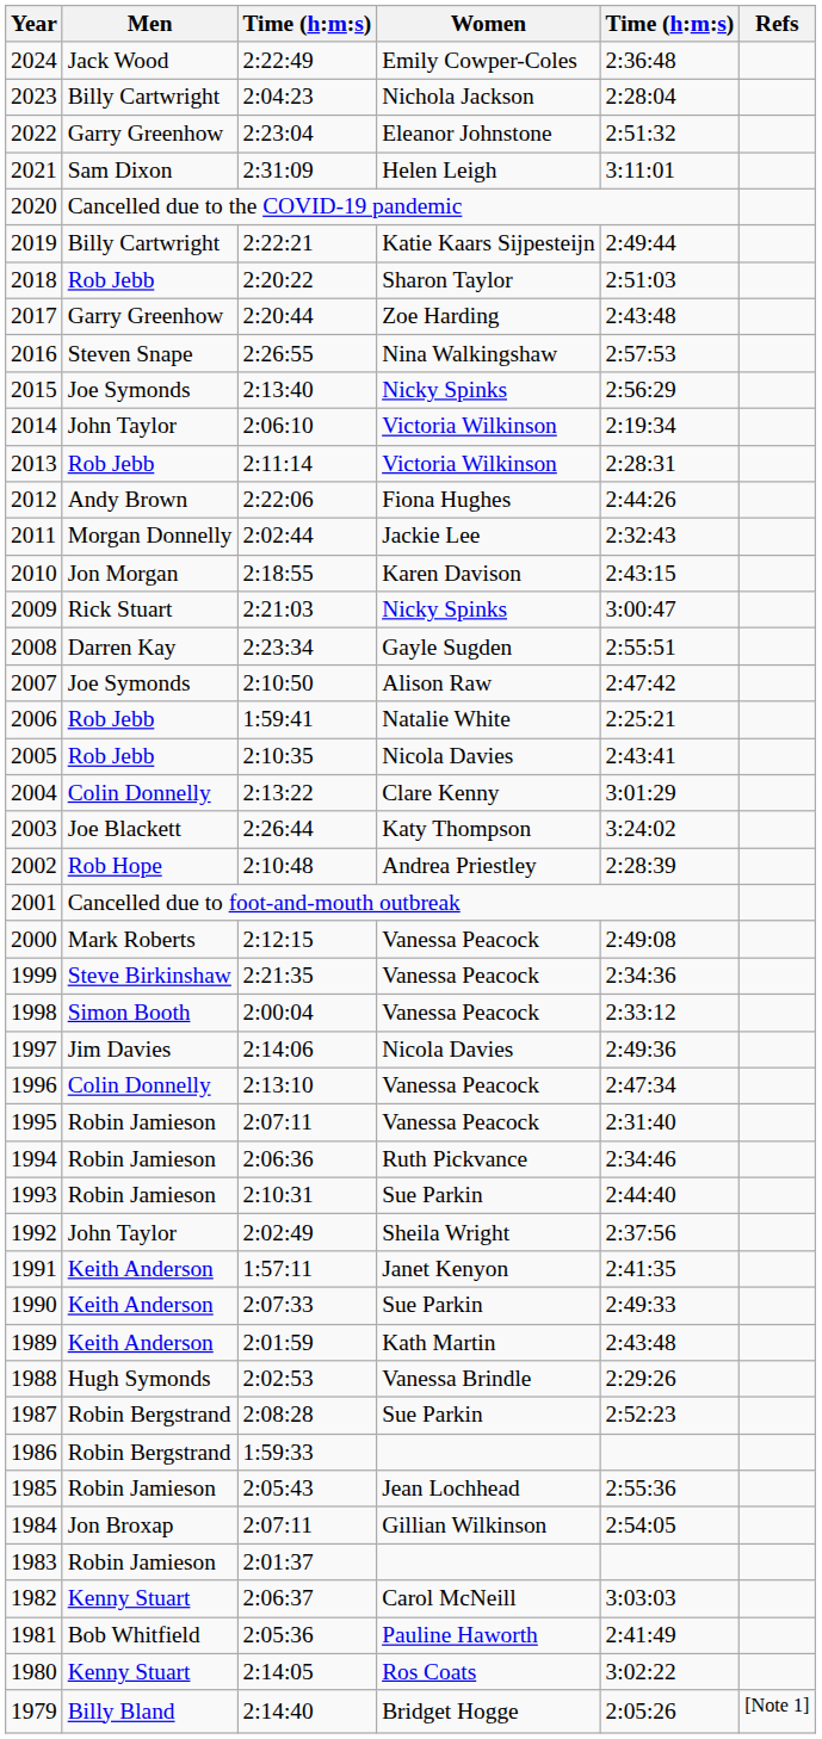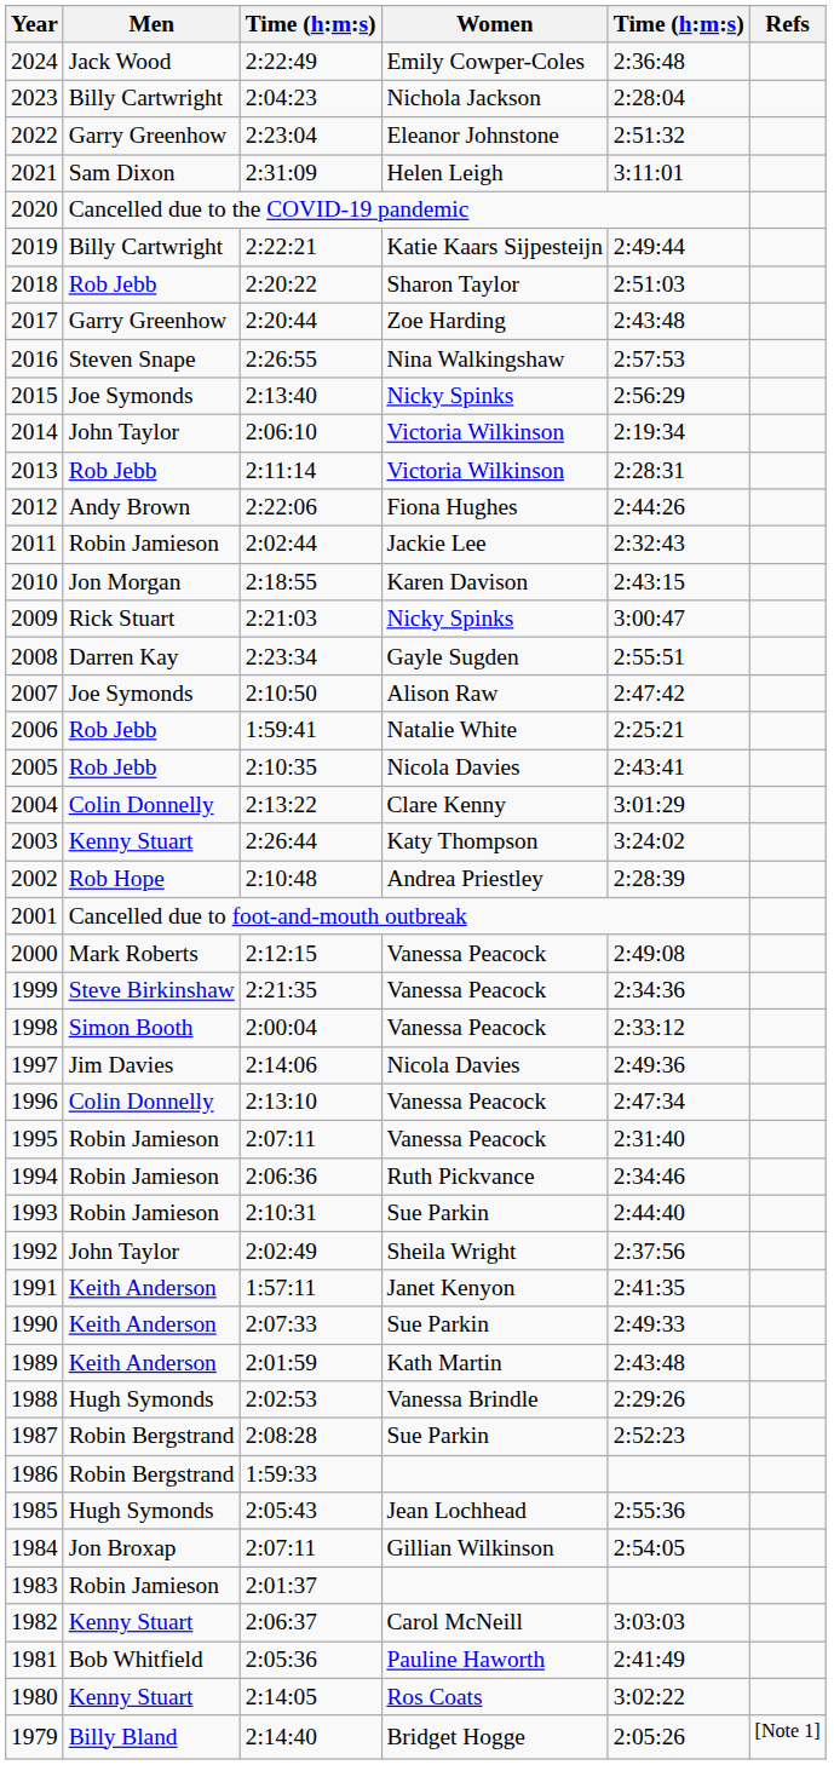2011 | Men: Morgan Donnelly -> Robin Jamieson
2003 | Men: Joe Blackett -> Kenny Stuart
1985 | Men: Robin Jamieson -> Hugh Symonds
